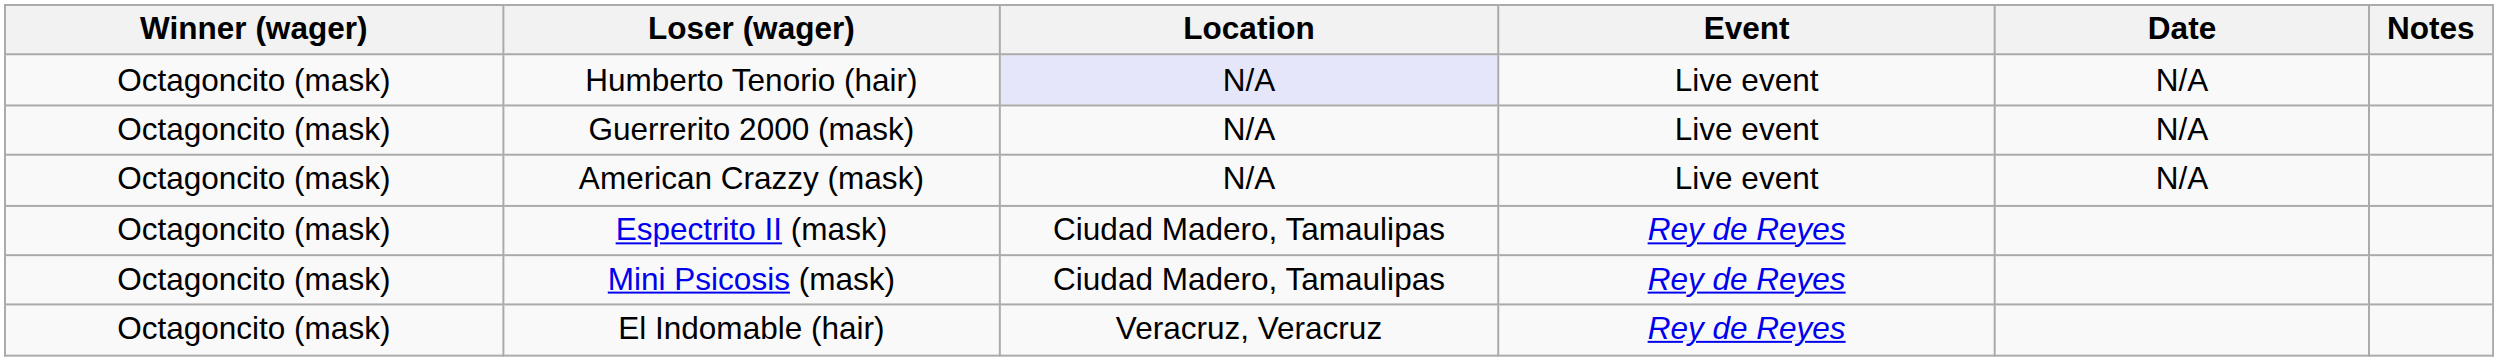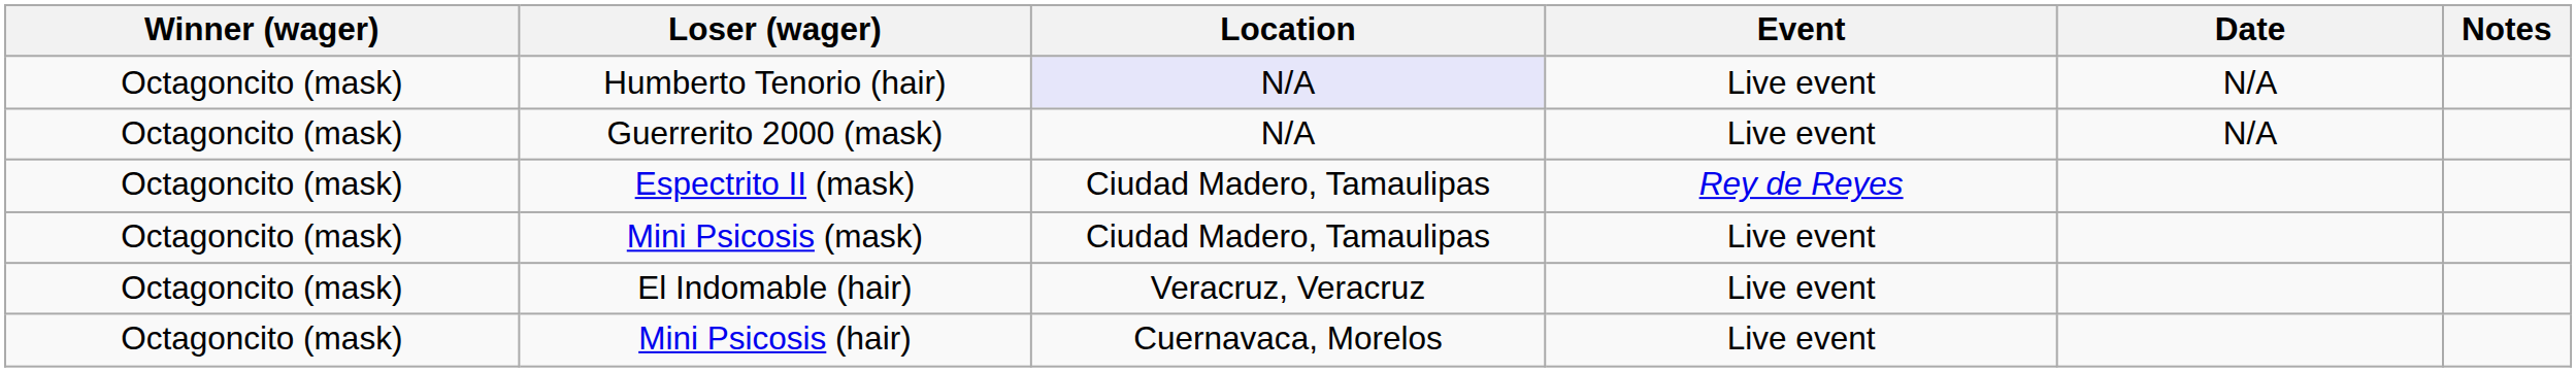- row: Octagoncito (mask) | American Crazzy (mask) | N/A | Live event | N/A
Mini Psicosis (mask) | Event: Rey de Reyes -> Live event
El Indomable (hair) | Event: Rey de Reyes -> Live event
+ row: Octagoncito (mask) | Mini Psicosis (hair) | Cuernavaca, Morelos | Live event
